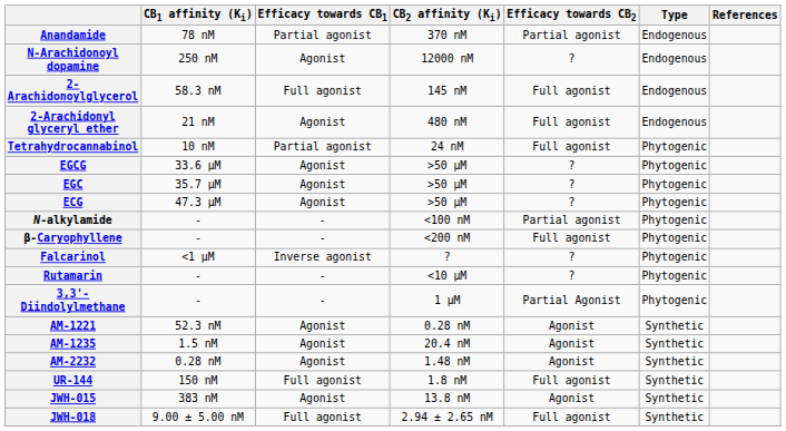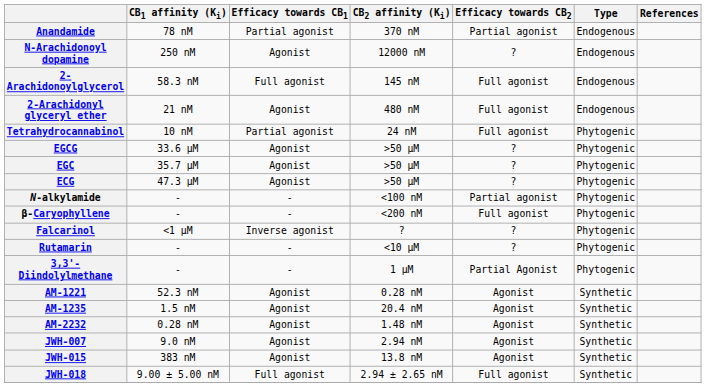- row: UR-144 | 150 nM | Full agonist | 1.8 nM | Full agonist | Synthetic
+ row: JWH-007 | 9.0 nM | Agonist | 2.94 nM | Agonist | Synthetic
